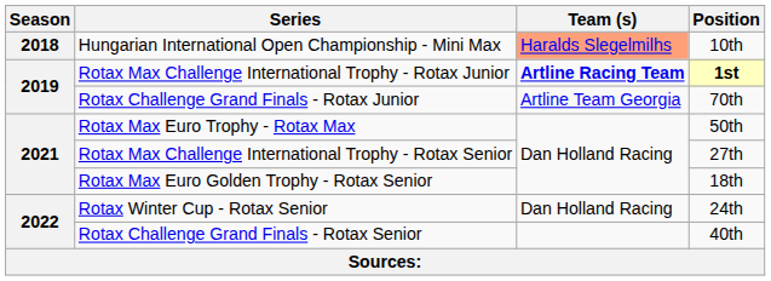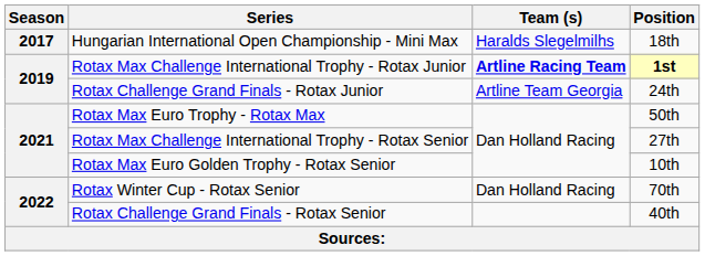Hungarian International Open Championship - Mini Max | Season: 2018 -> 2017
Hungarian International Open Championship - Mini Max | Team (s): lightsalmon background -> no background
Hungarian International Open Championship - Mini Max | Position: 10th -> 18th
Rotax Challenge Grand Finals - Rotax Junior | Position: 70th -> 24th
Rotax Max Euro Golden Trophy - Rotax Senior | Position: 18th -> 10th
Rotax Winter Cup - Rotax Senior | Position: 24th -> 70th
